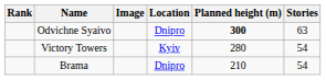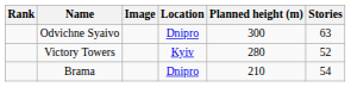Odvichne Syaivo | Planned height (m): bold -> normal
Victory Towers | Stories: 54 -> 52
